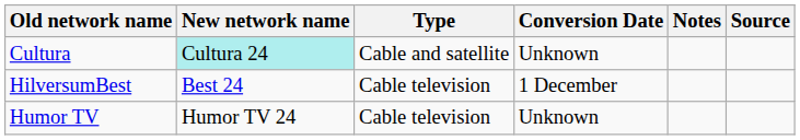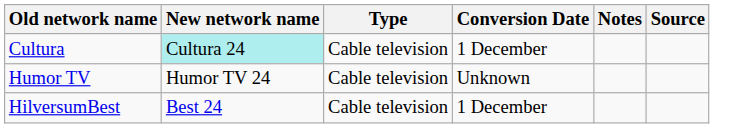Cultura | Type: Cable and satellite -> Cable television
Cultura | Conversion Date: Unknown -> 1 December
rows swapped: Humor TV <-> HilversumBest
